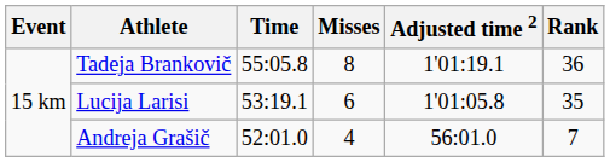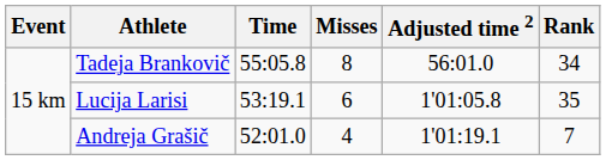Tadeja Brankovič | Adjusted time 2: 1'01:19.1 -> 56:01.0
Tadeja Brankovič | Rank: 36 -> 34
Andreja Grašič | Adjusted time 2: 56:01.0 -> 1'01:19.1
